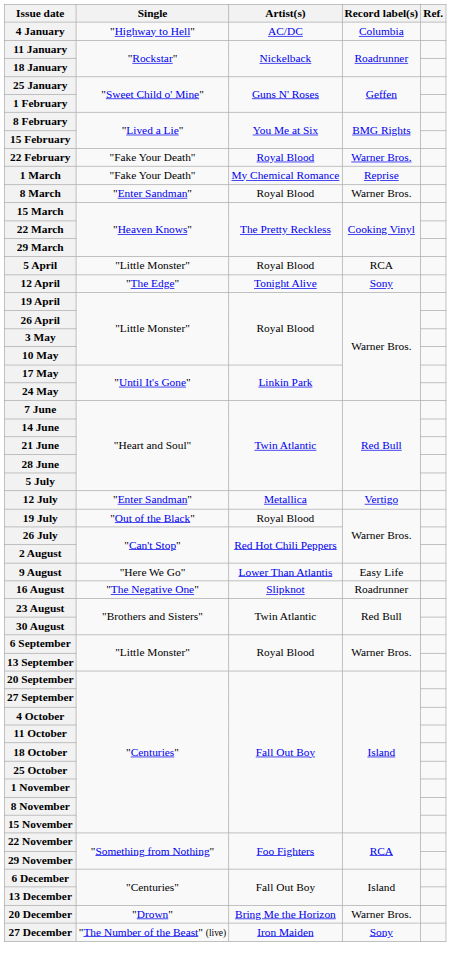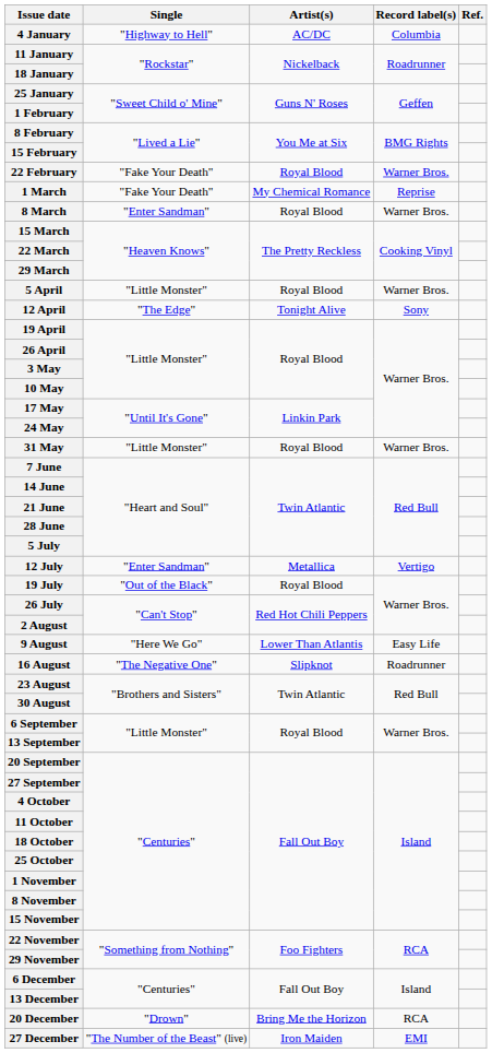5 April | Record label(s): RCA -> Warner Bros.
+ row: 31 May | "Little Monster" | Royal Blood | Warner Bros.
20 December | Record label(s): Warner Bros. -> RCA
27 December | Record label(s): Sony -> EMI
